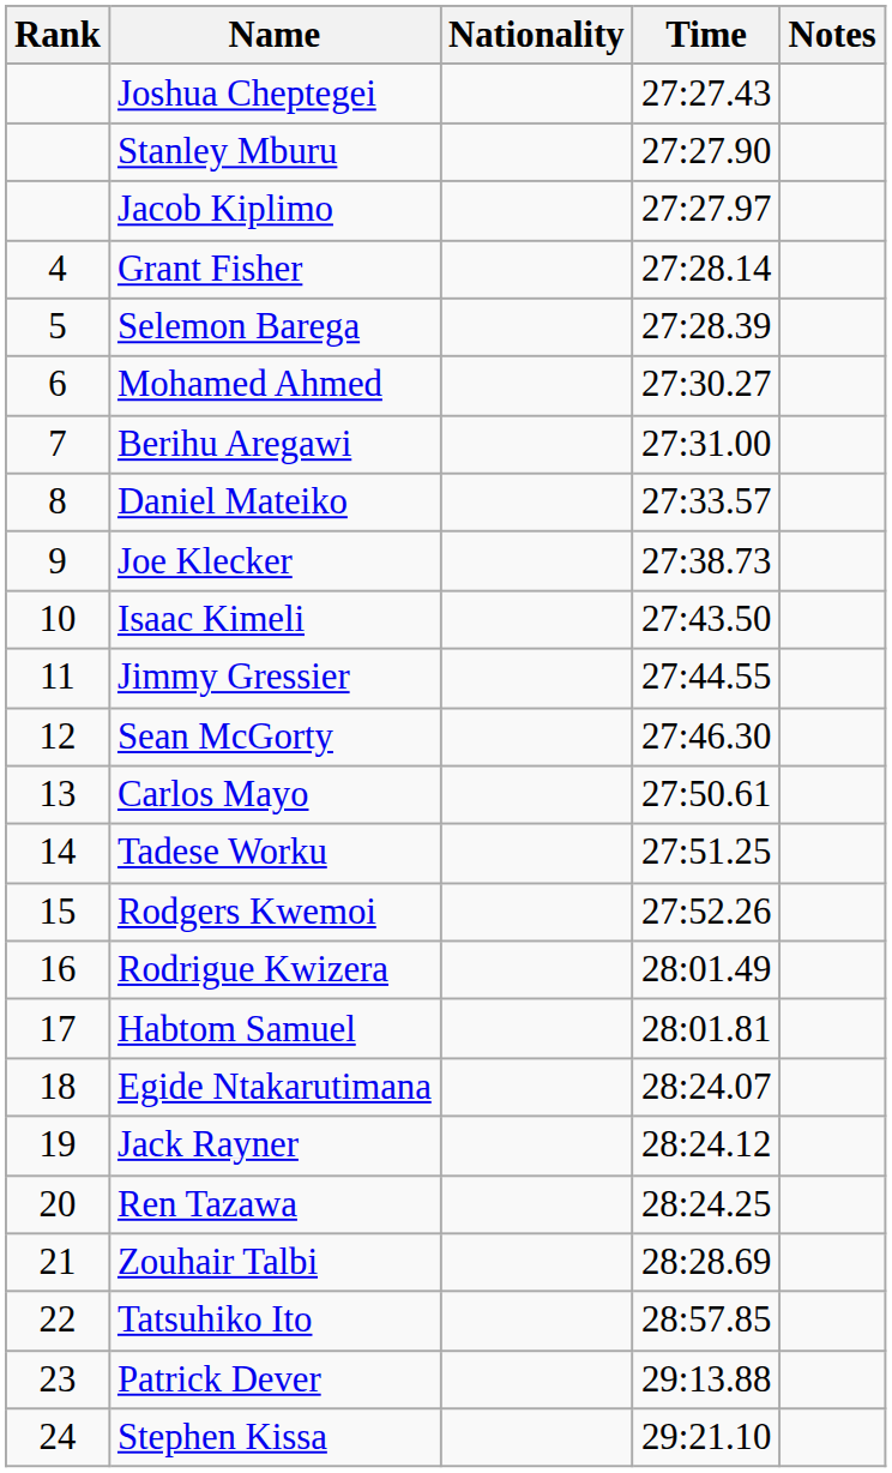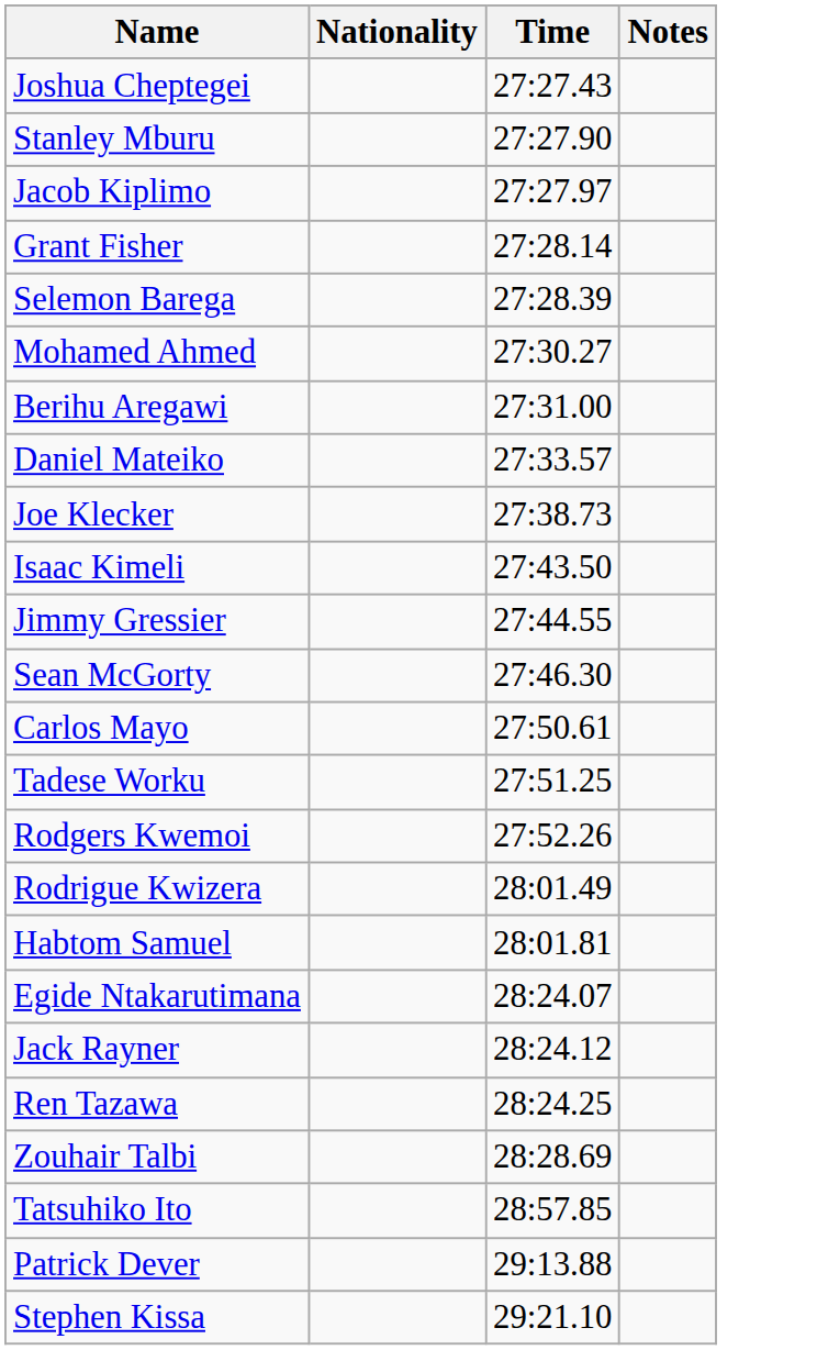- column: Rank | 4 | 5 | 6 | 7 | 8 | 9 | 10 | 11 | 12 | 13 | 14 | 15 | 16 | 17 | 18 | 19 | 20 | 21 | 22 | 23 | 24
